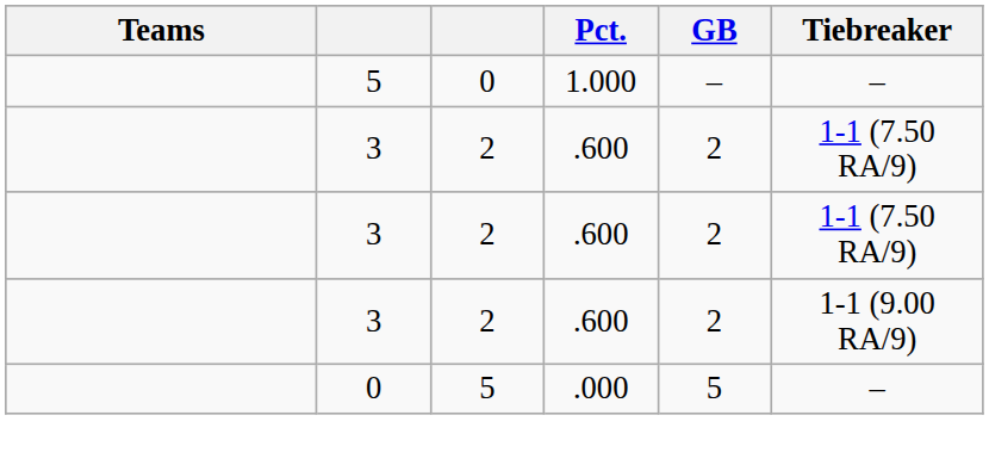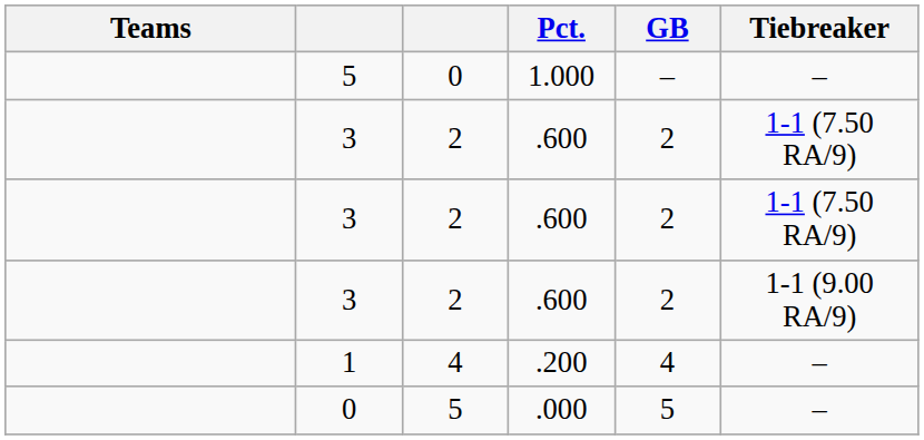+ row: 1 | 4 | .200 | 4 | –
